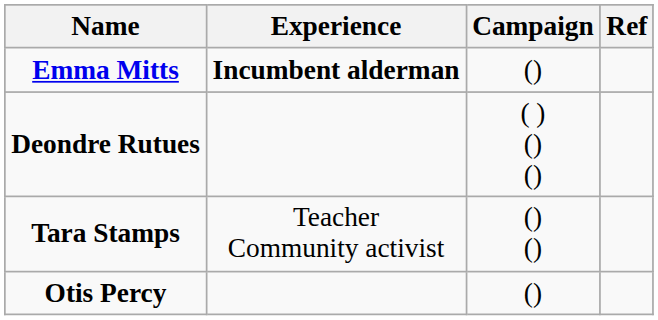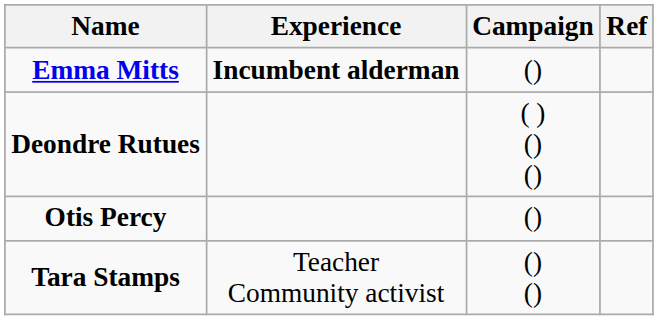rows swapped: Tara Stamps <-> Otis Percy
